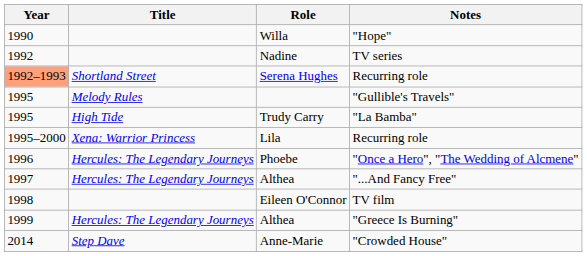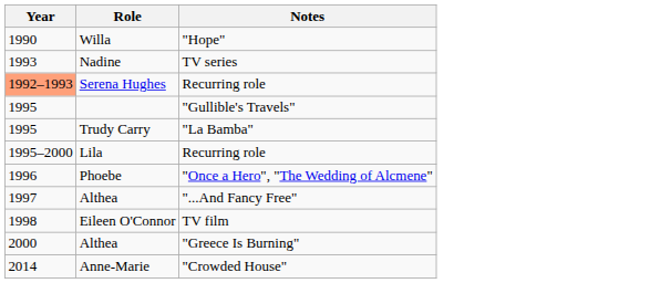- column: Title | Shortland Street | Melody Rules | High Tide | Xena: Warrior Princess | Hercules: The Legendary Journeys | Hercules: The Legendary Journeys | Hercules: The Legendary Journeys | Step Dave
Nadine | Year: 1992 -> 1993
Althea / "Greece Is Burning" | Year: 1999 -> 2000
